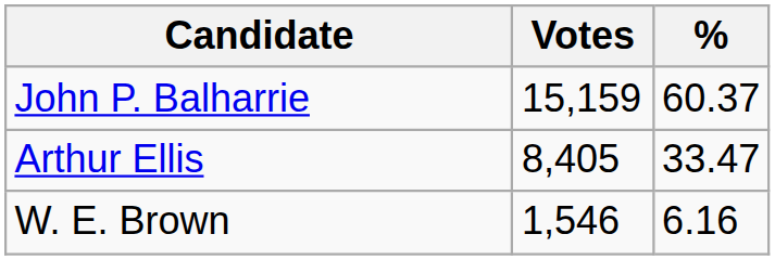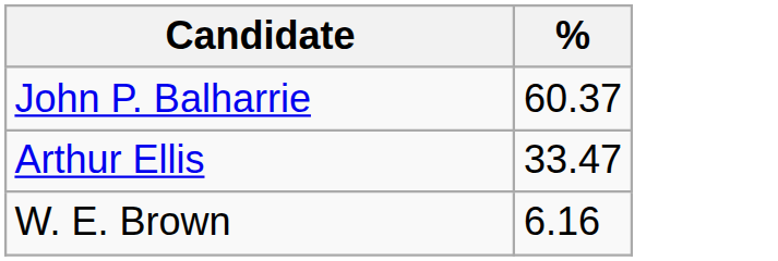- column: Votes | 15,159 | 8,405 | 1,546
